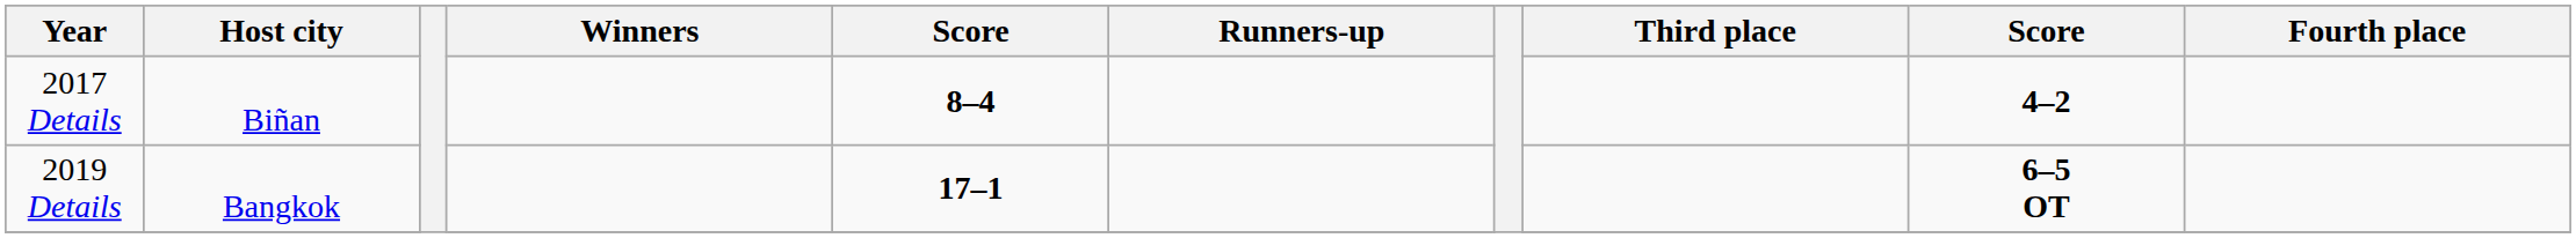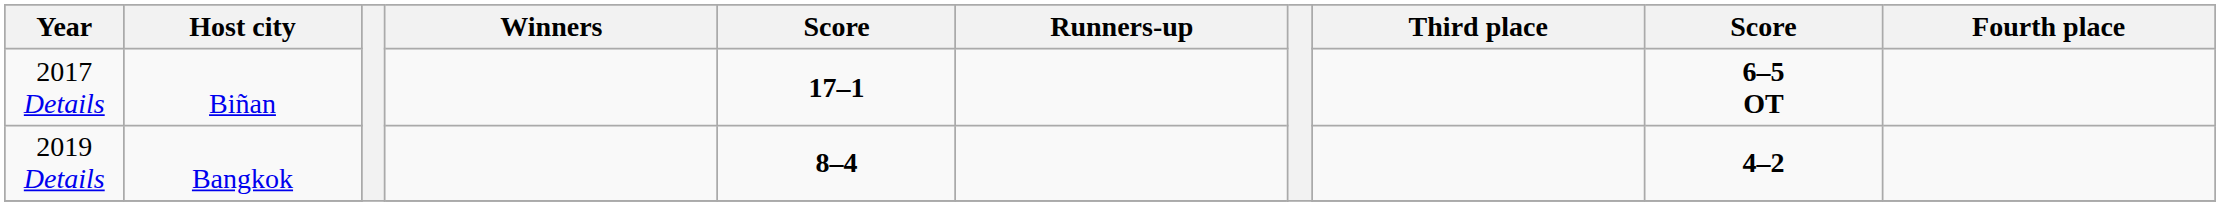2017 Details | column 5: 8–4 -> 17–1
2017 Details | column 9: 4–2 -> 6–5 OT
2019 Details | column 5: 17–1 -> 8–4
2019 Details | column 9: 6–5 OT -> 4–2
